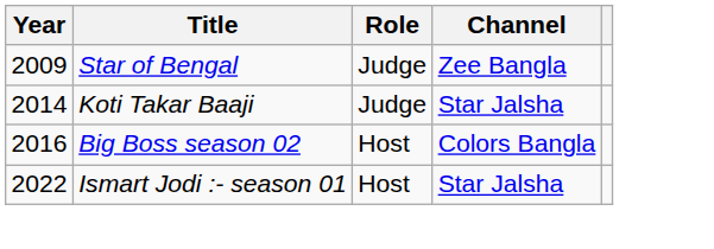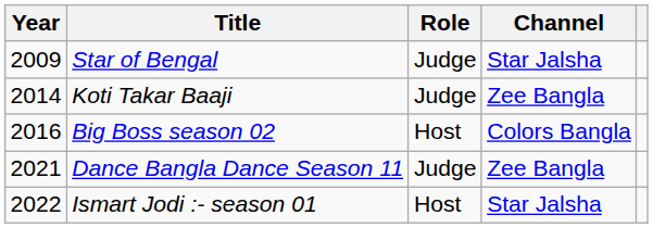Star of Bengal | Channel: Zee Bangla -> Star Jalsha
Koti Takar Baaji | Channel: Star Jalsha -> Zee Bangla
+ row: 2021 | Dance Bangla Dance Season 11 | Judge | Zee Bangla
